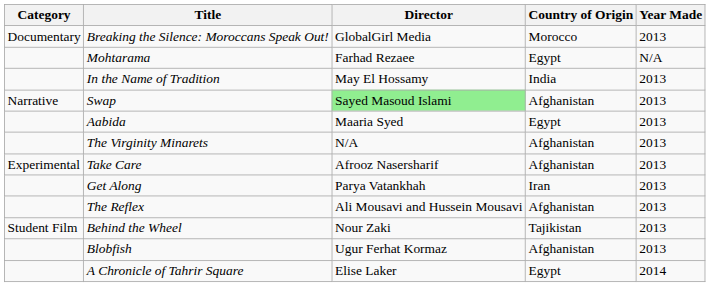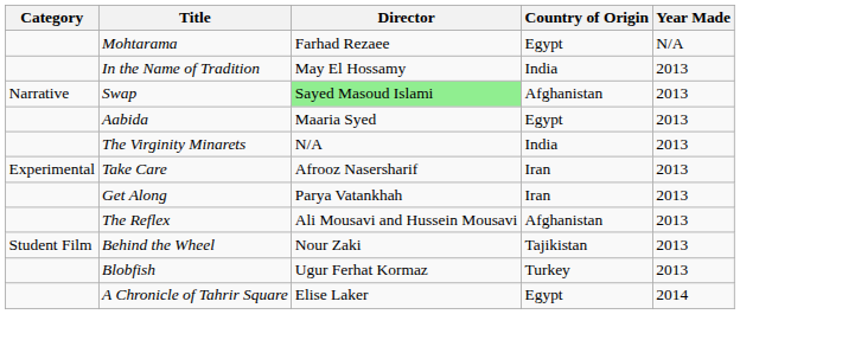- row: Documentary | Breaking the Silence: Moroccans Speak Out! | GlobalGirl Media | Morocco | 2013
The Virginity Minarets | Country of Origin: Afghanistan -> India
Take Care | Country of Origin: Afghanistan -> Iran
Blobfish | Country of Origin: Afghanistan -> Turkey
